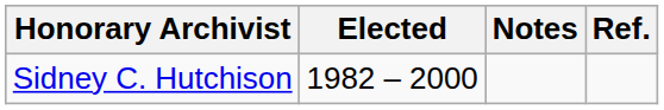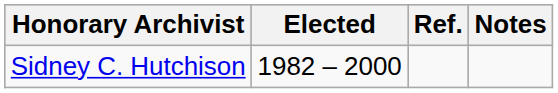columns swapped: Notes <-> Ref.
